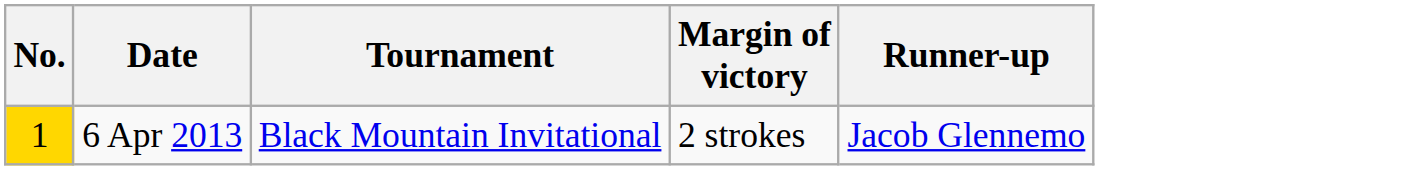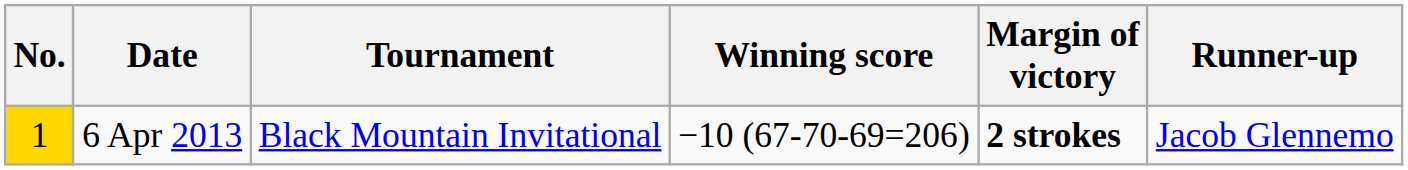+ column: Winning score | −10 (67-70-69=206)
6 Apr 2013 | Margin of victory: normal -> bold
